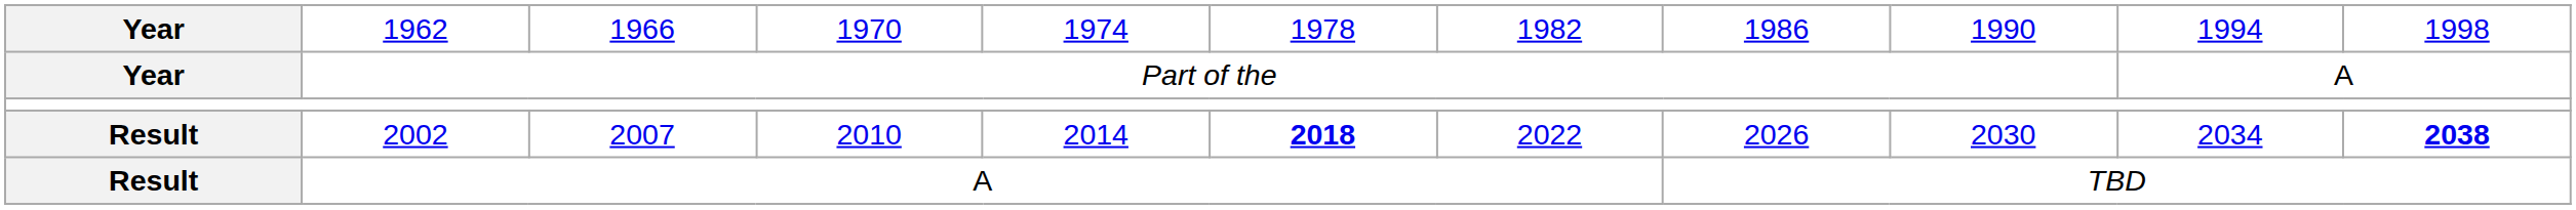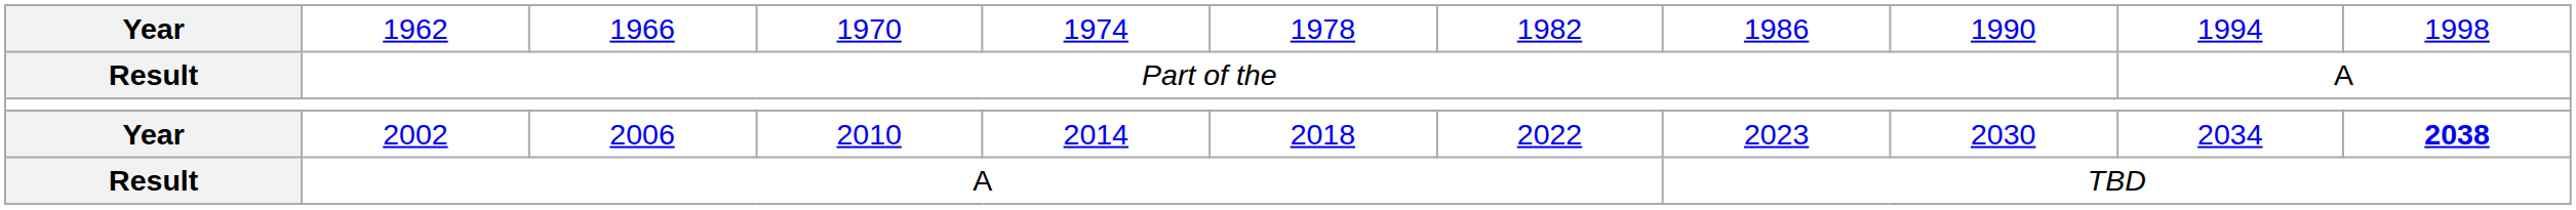Part of the | column 1: Year -> Result
2002 | column 1: Result -> Year
2002 | column 3: 2007 -> 2006
2002 | column 6: bold -> normal
2002 | column 8: 2026 -> 2023
